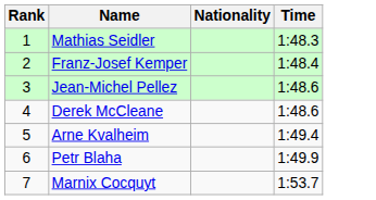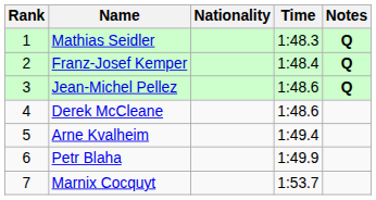+ column: Notes | Q | Q | Q
